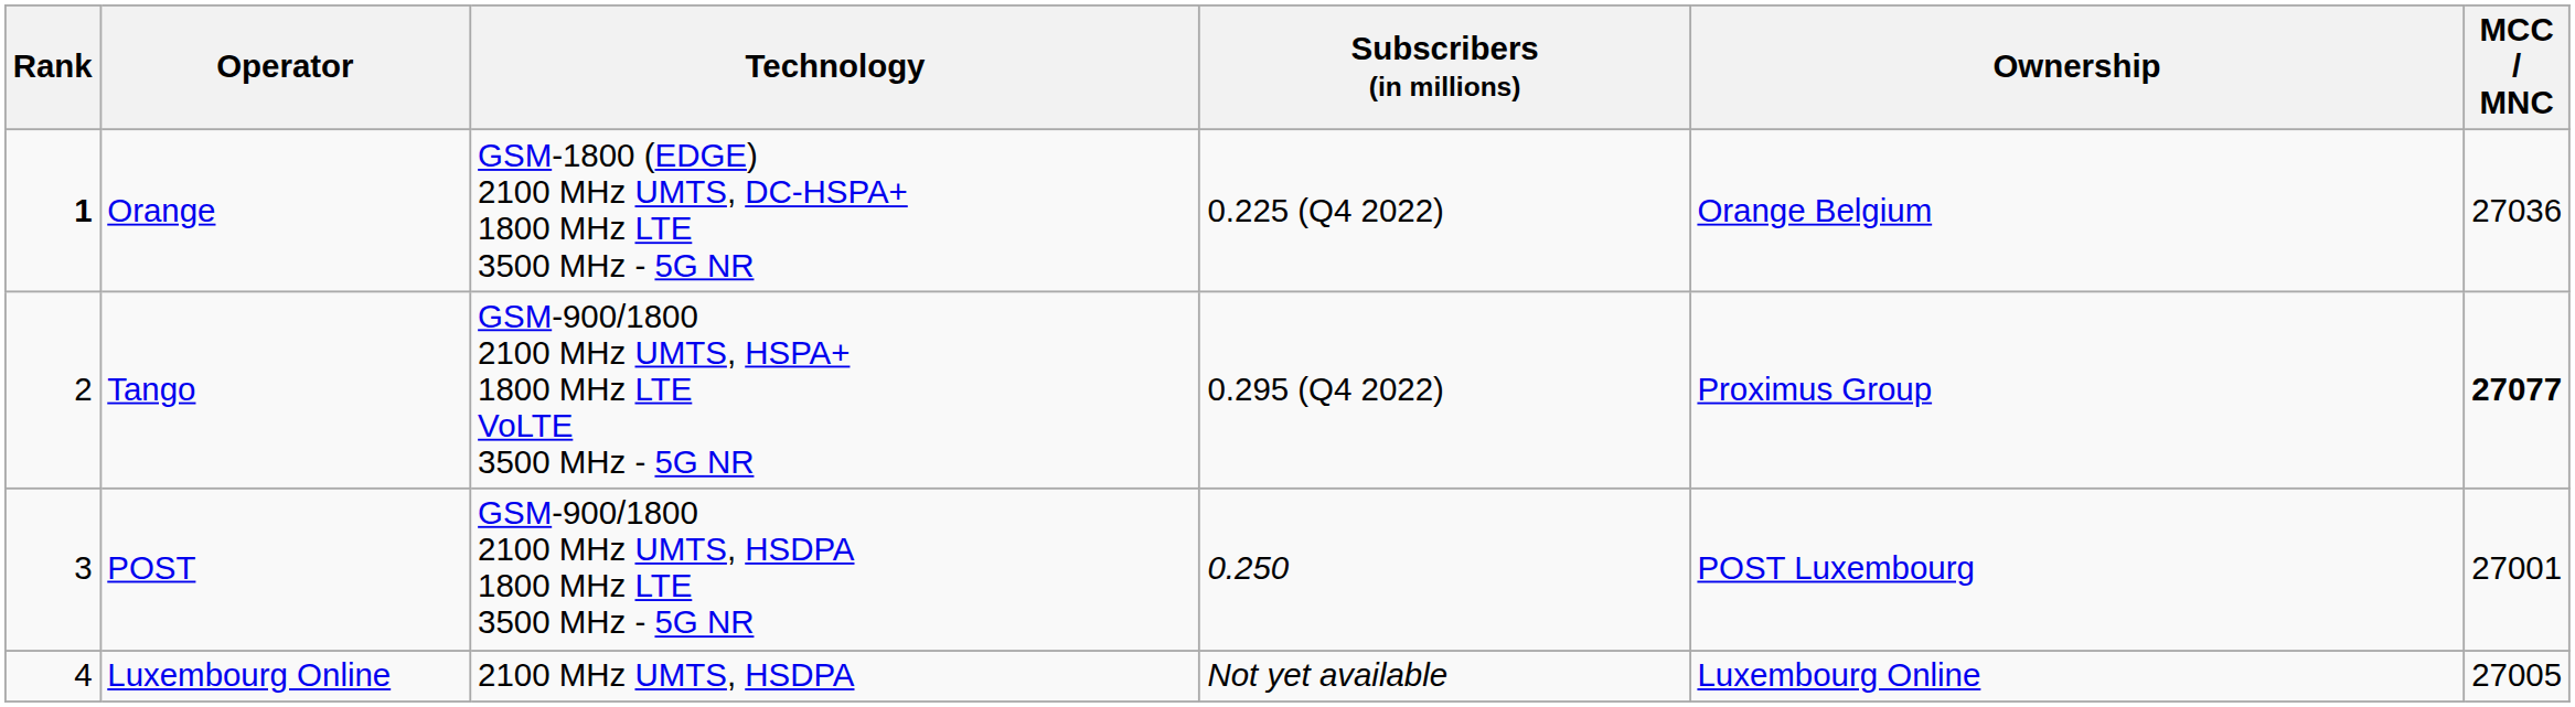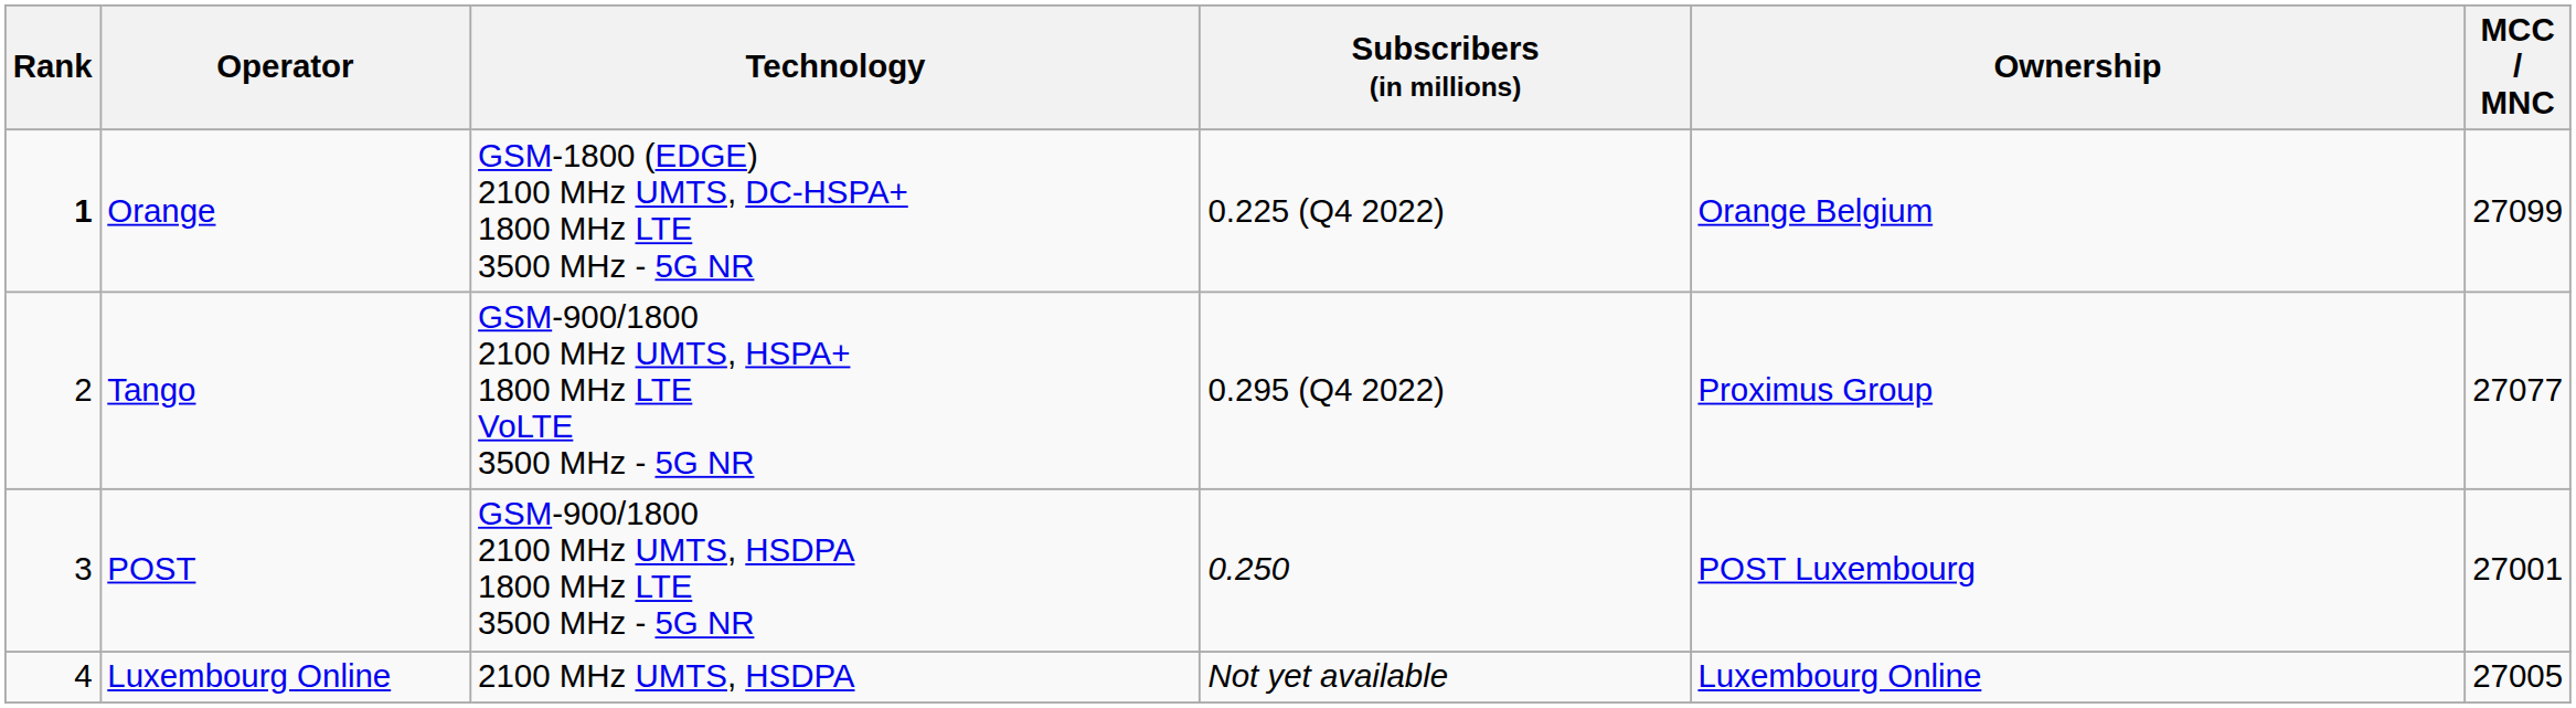Orange | MCC / MNC: 27036 -> 27099
Tango | MCC / MNC: bold -> normal
